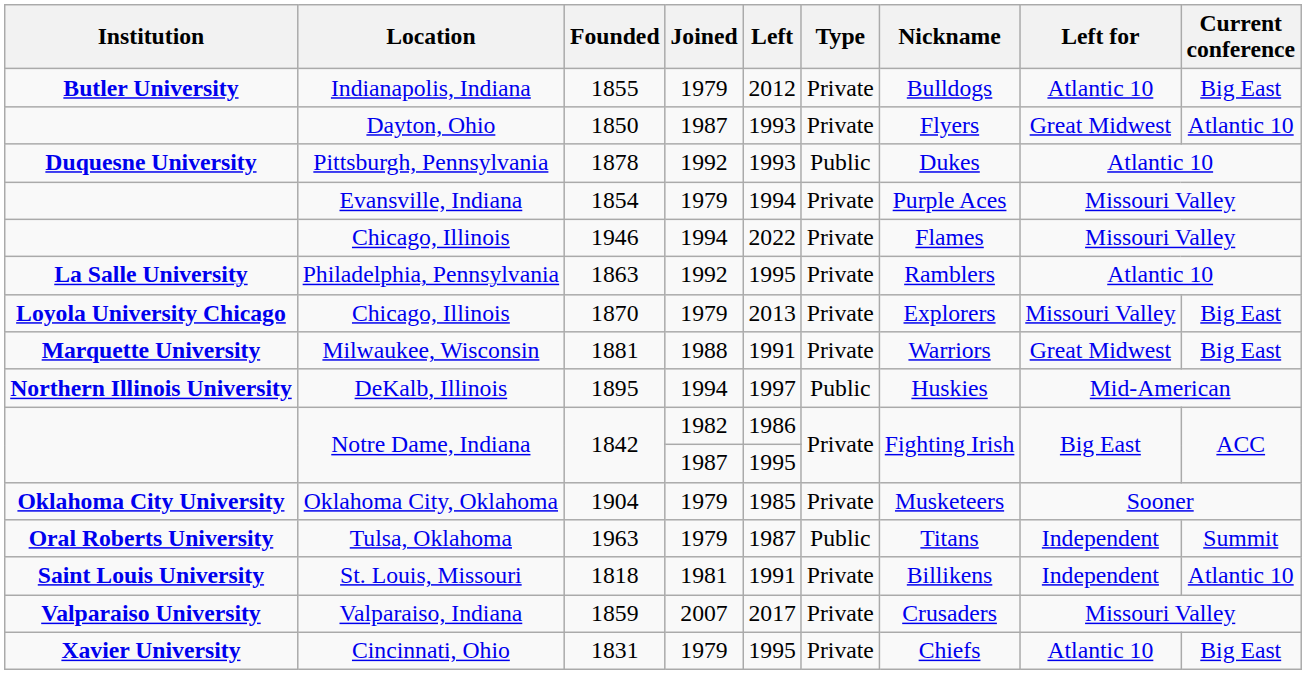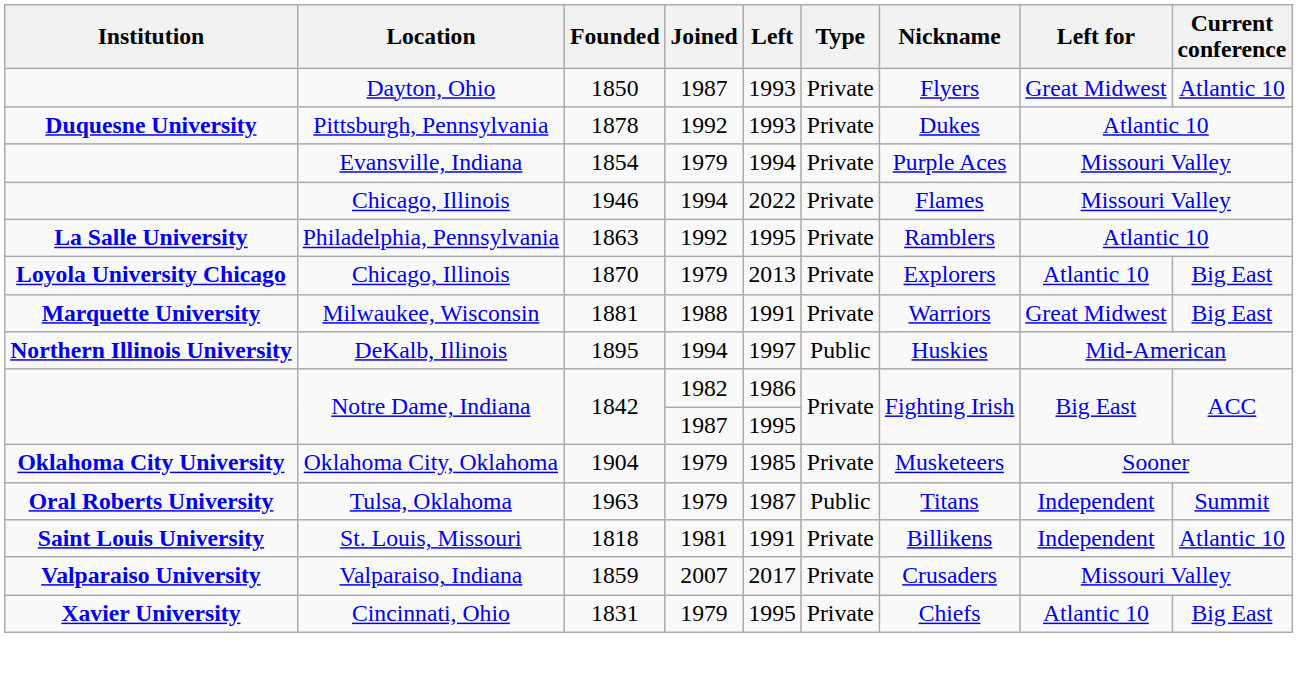- row: Butler University | Indianapolis, Indiana | 1855 | 1979 | 2012 | Private | Bulldogs | Atlantic 10 | Big East
1878 | Type: Public -> Private
1870 | Left for: Missouri Valley -> Atlantic 10
